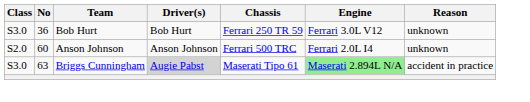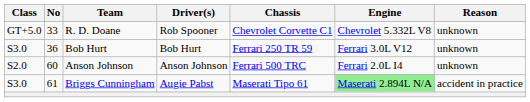+ row: GT+5.0 | 33 | R. D. Doane | Rob Spooner | Chevrolet Corvette C1 | Chevrolet 5.332L V8 | unknown
Briggs Cunningham | No: 63 -> 61
Briggs Cunningham | Driver(s): lightgrey background -> no background
